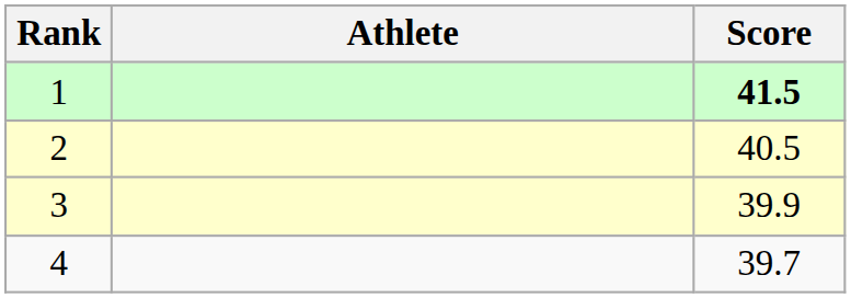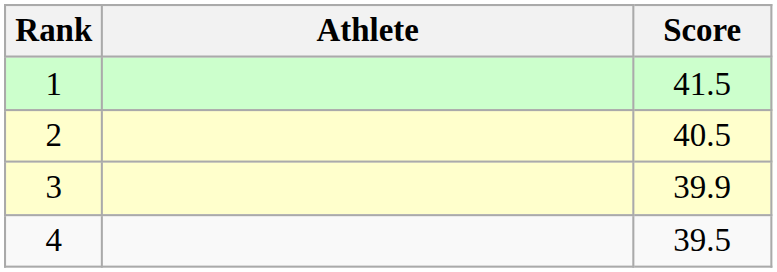1 | Score: bold -> normal
4 | Score: 39.7 -> 39.5
